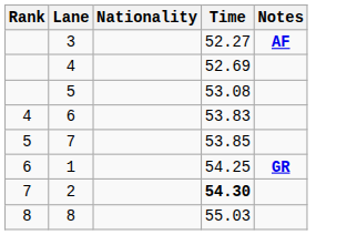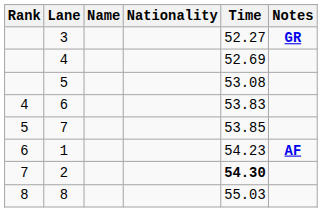+ column: Name
3 | Notes: AF -> GR
1 | Time: 54.25 -> 54.23
1 | Notes: GR -> AF
